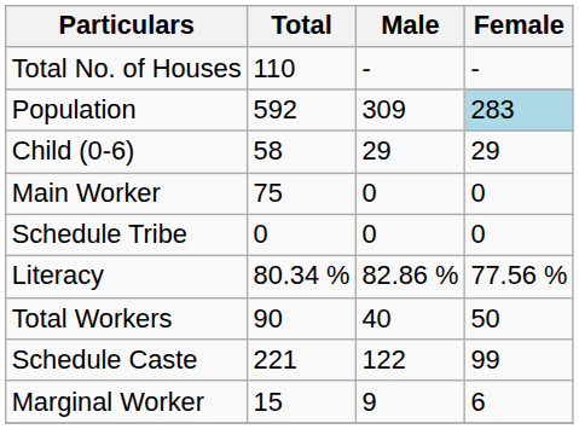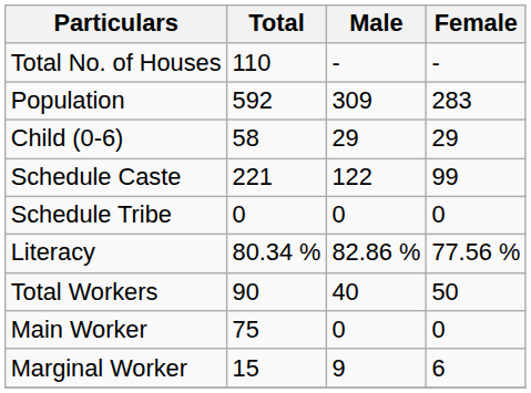Population | Female: lightblue background -> no background
rows swapped: Schedule Caste <-> Main Worker
